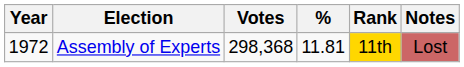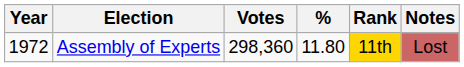Assembly of Experts | Votes: 298,368 -> 298,360
Assembly of Experts | %: 11.81 -> 11.80
